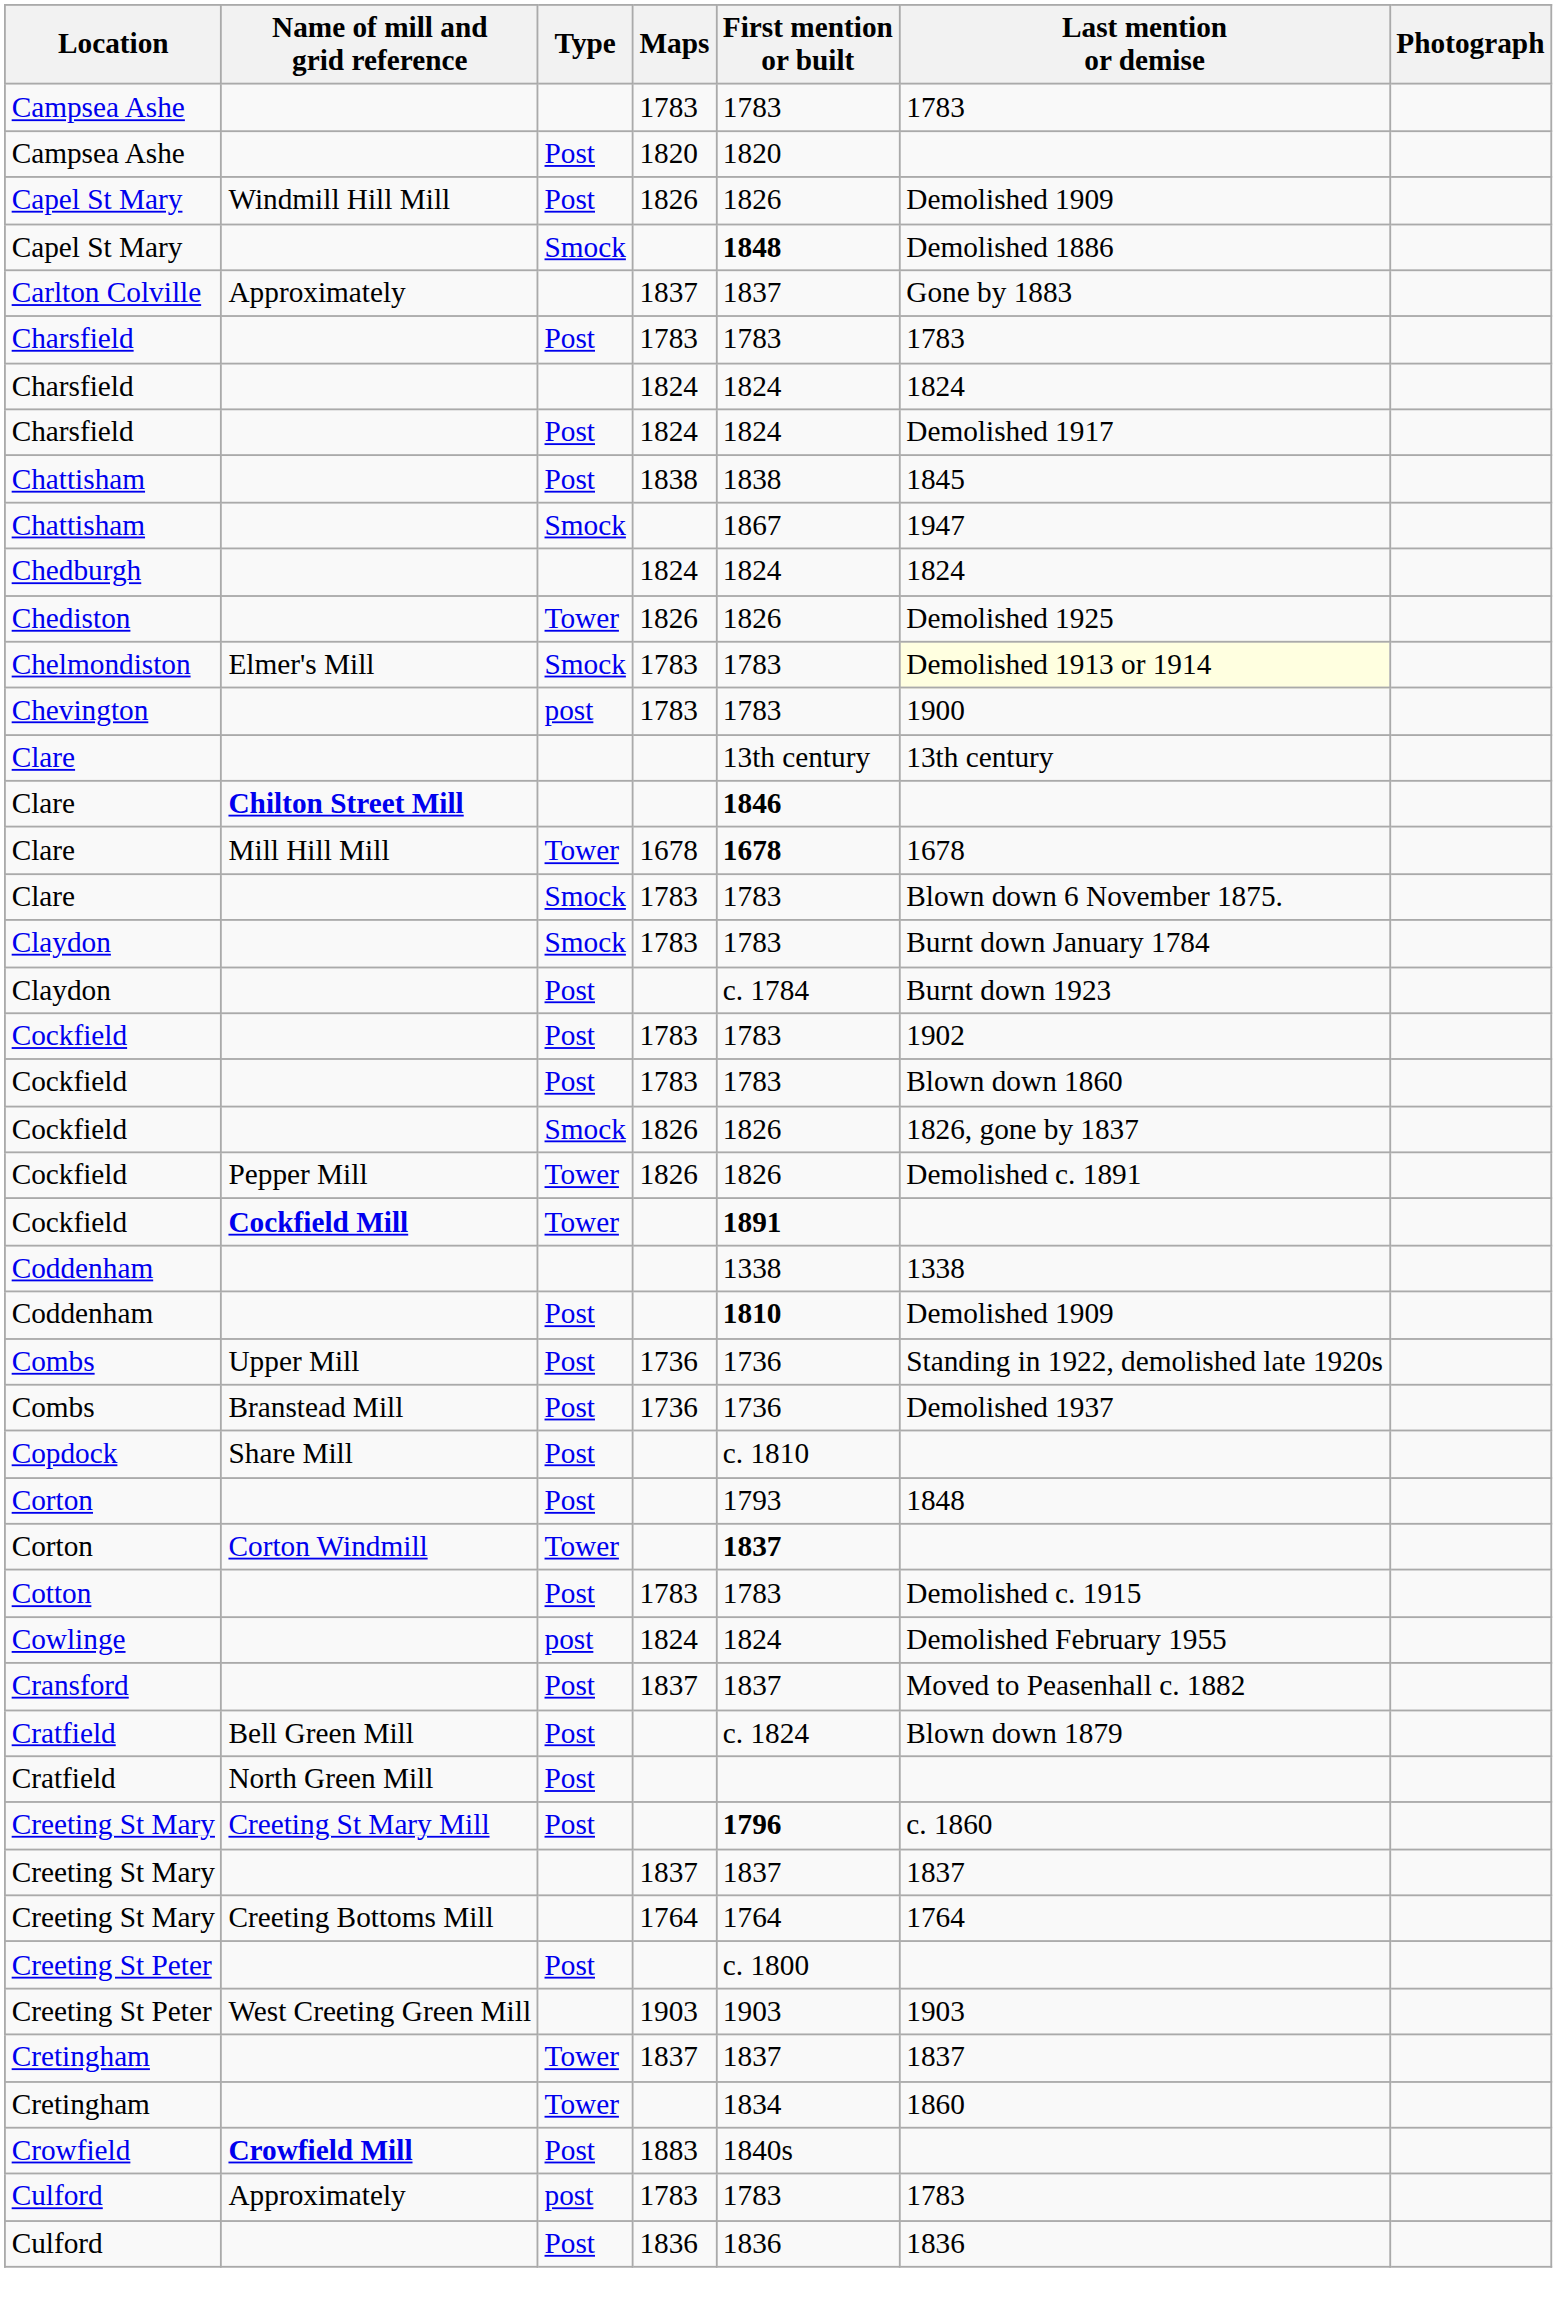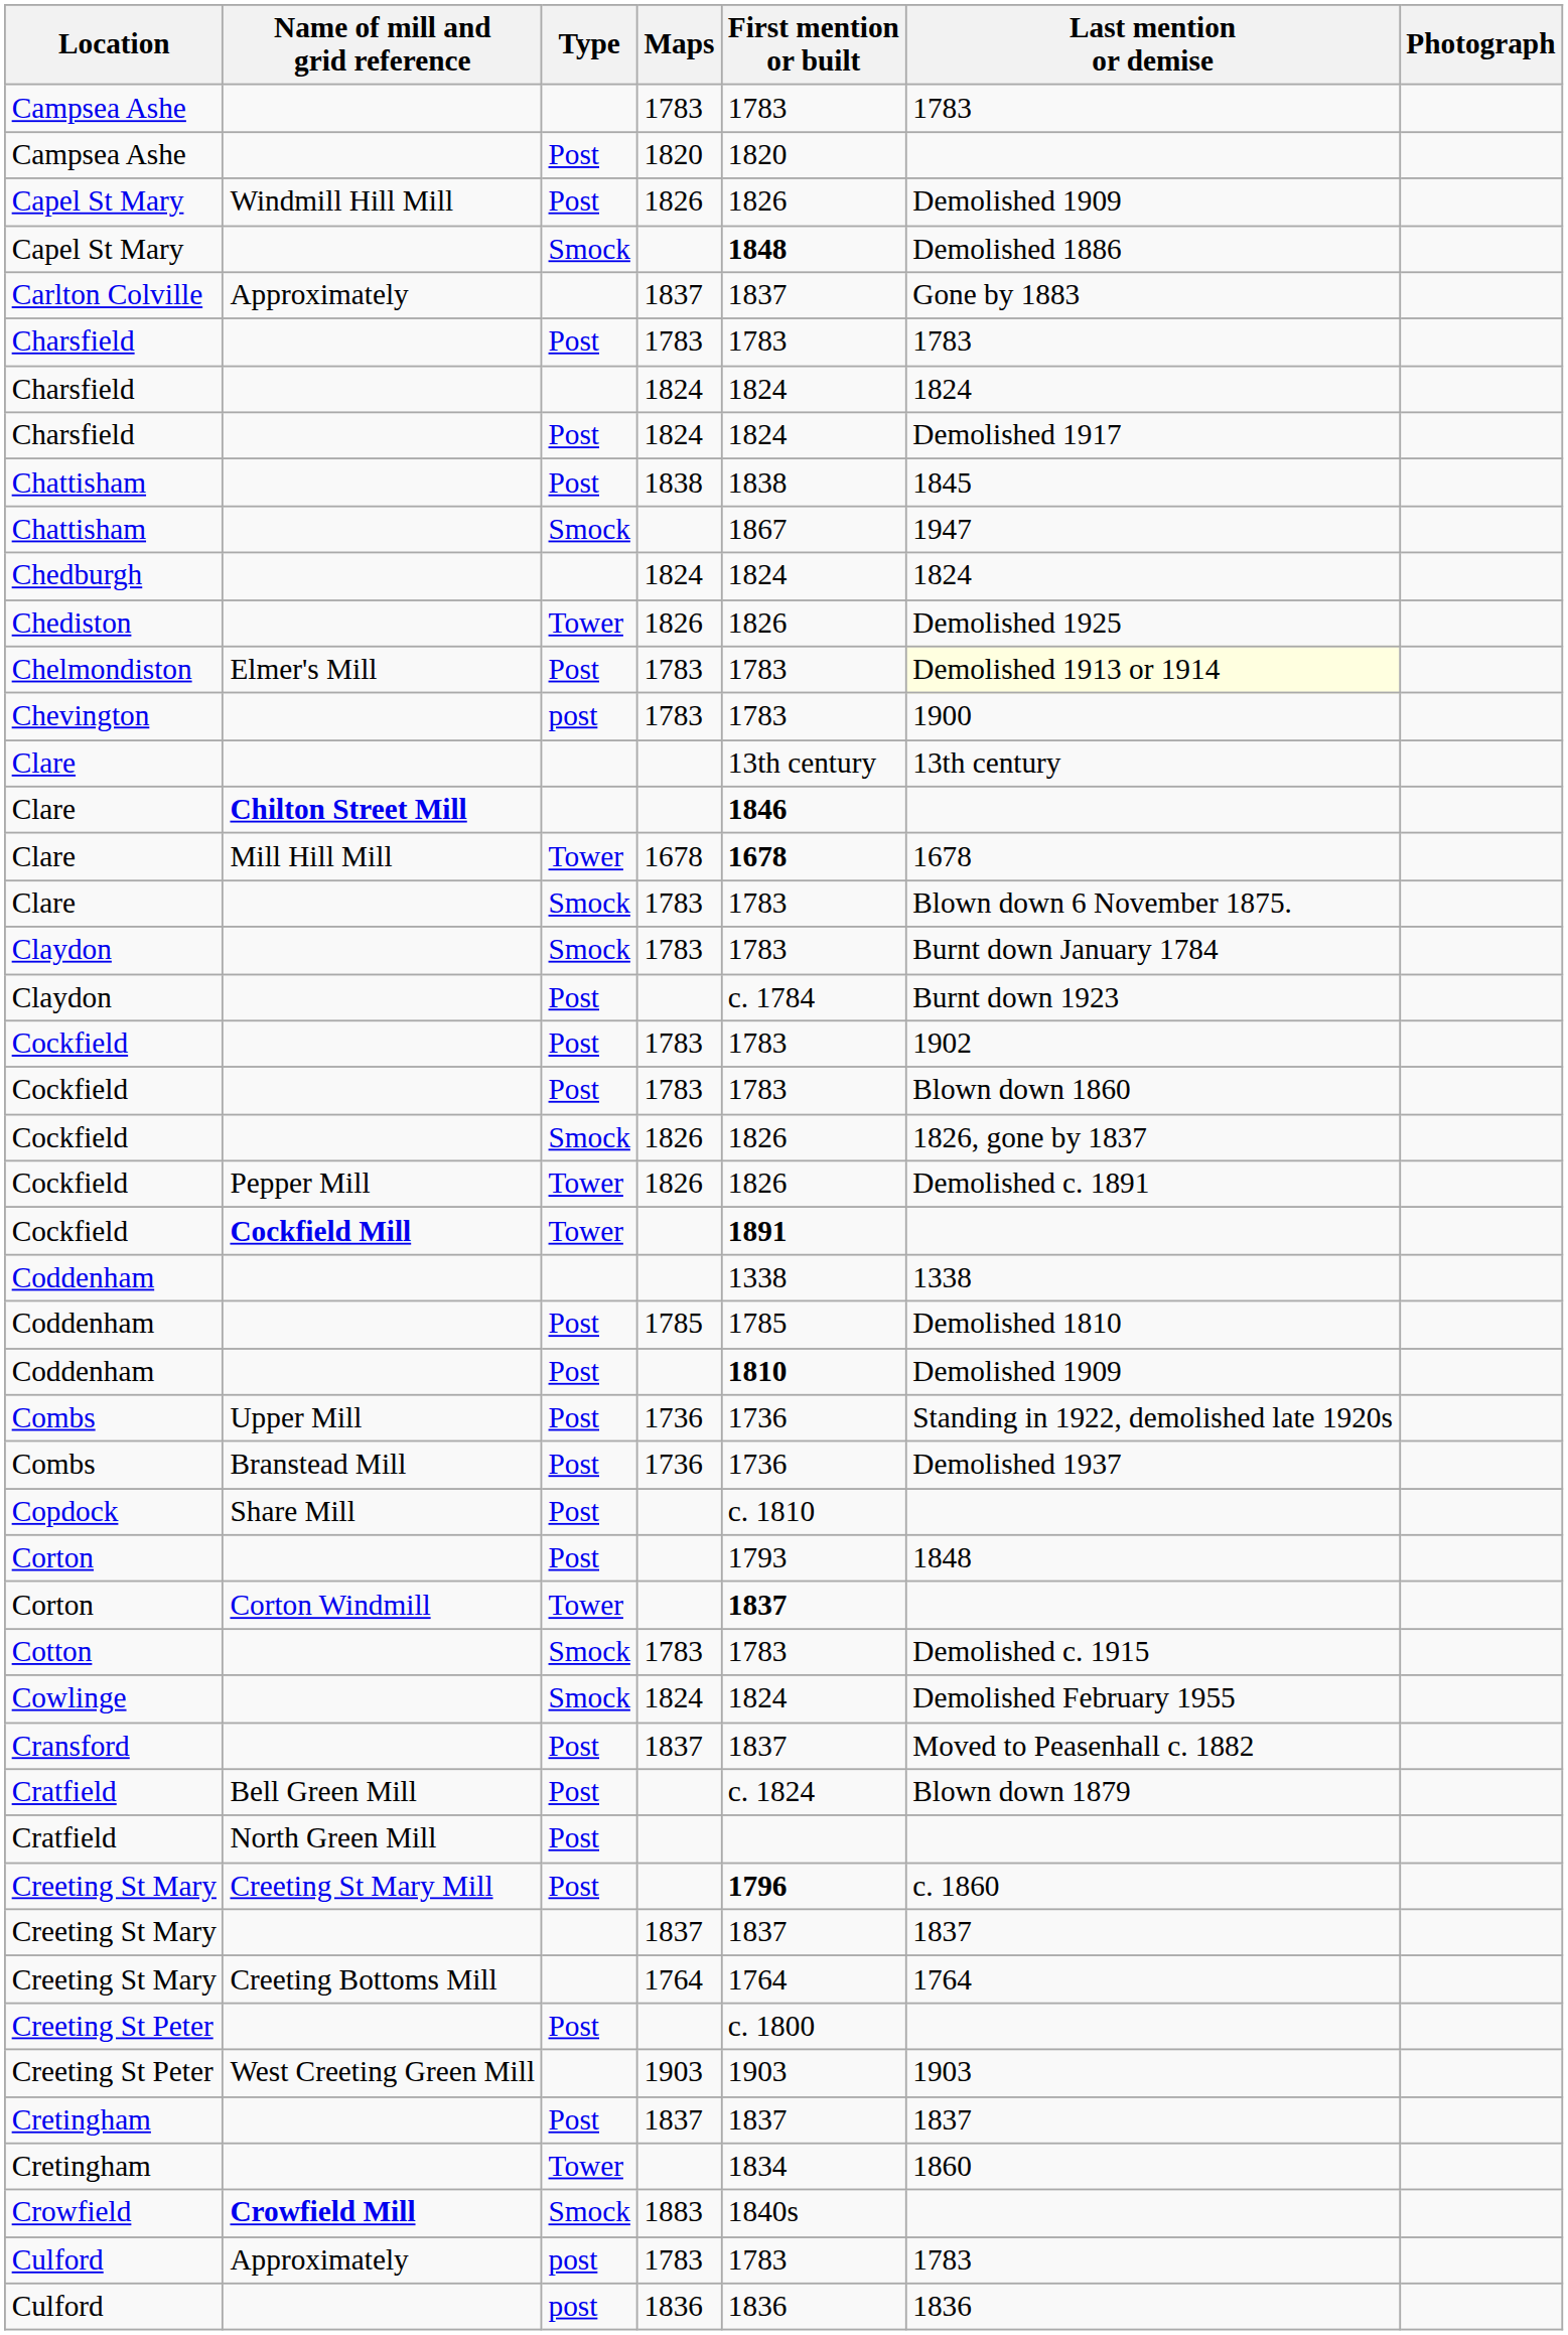Chelmondiston | Type: Smock -> Post
+ row: Coddenham | Post | 1785 | 1785 | Demolished 1810
Cotton | Type: Post -> Smock
Cowlinge | Type: post -> Smock
Cretingham / 1837 | Type: Tower -> Post
Crowfield | Type: Post -> Smock
Culford / 1836 | Type: Post -> post
